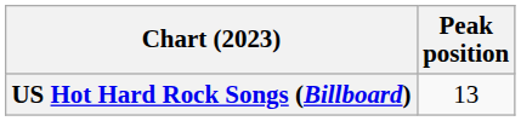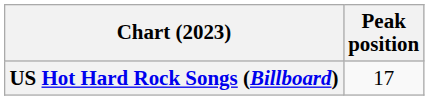US Hot Hard Rock Songs (Billboard) | Peak position: 13 -> 17
